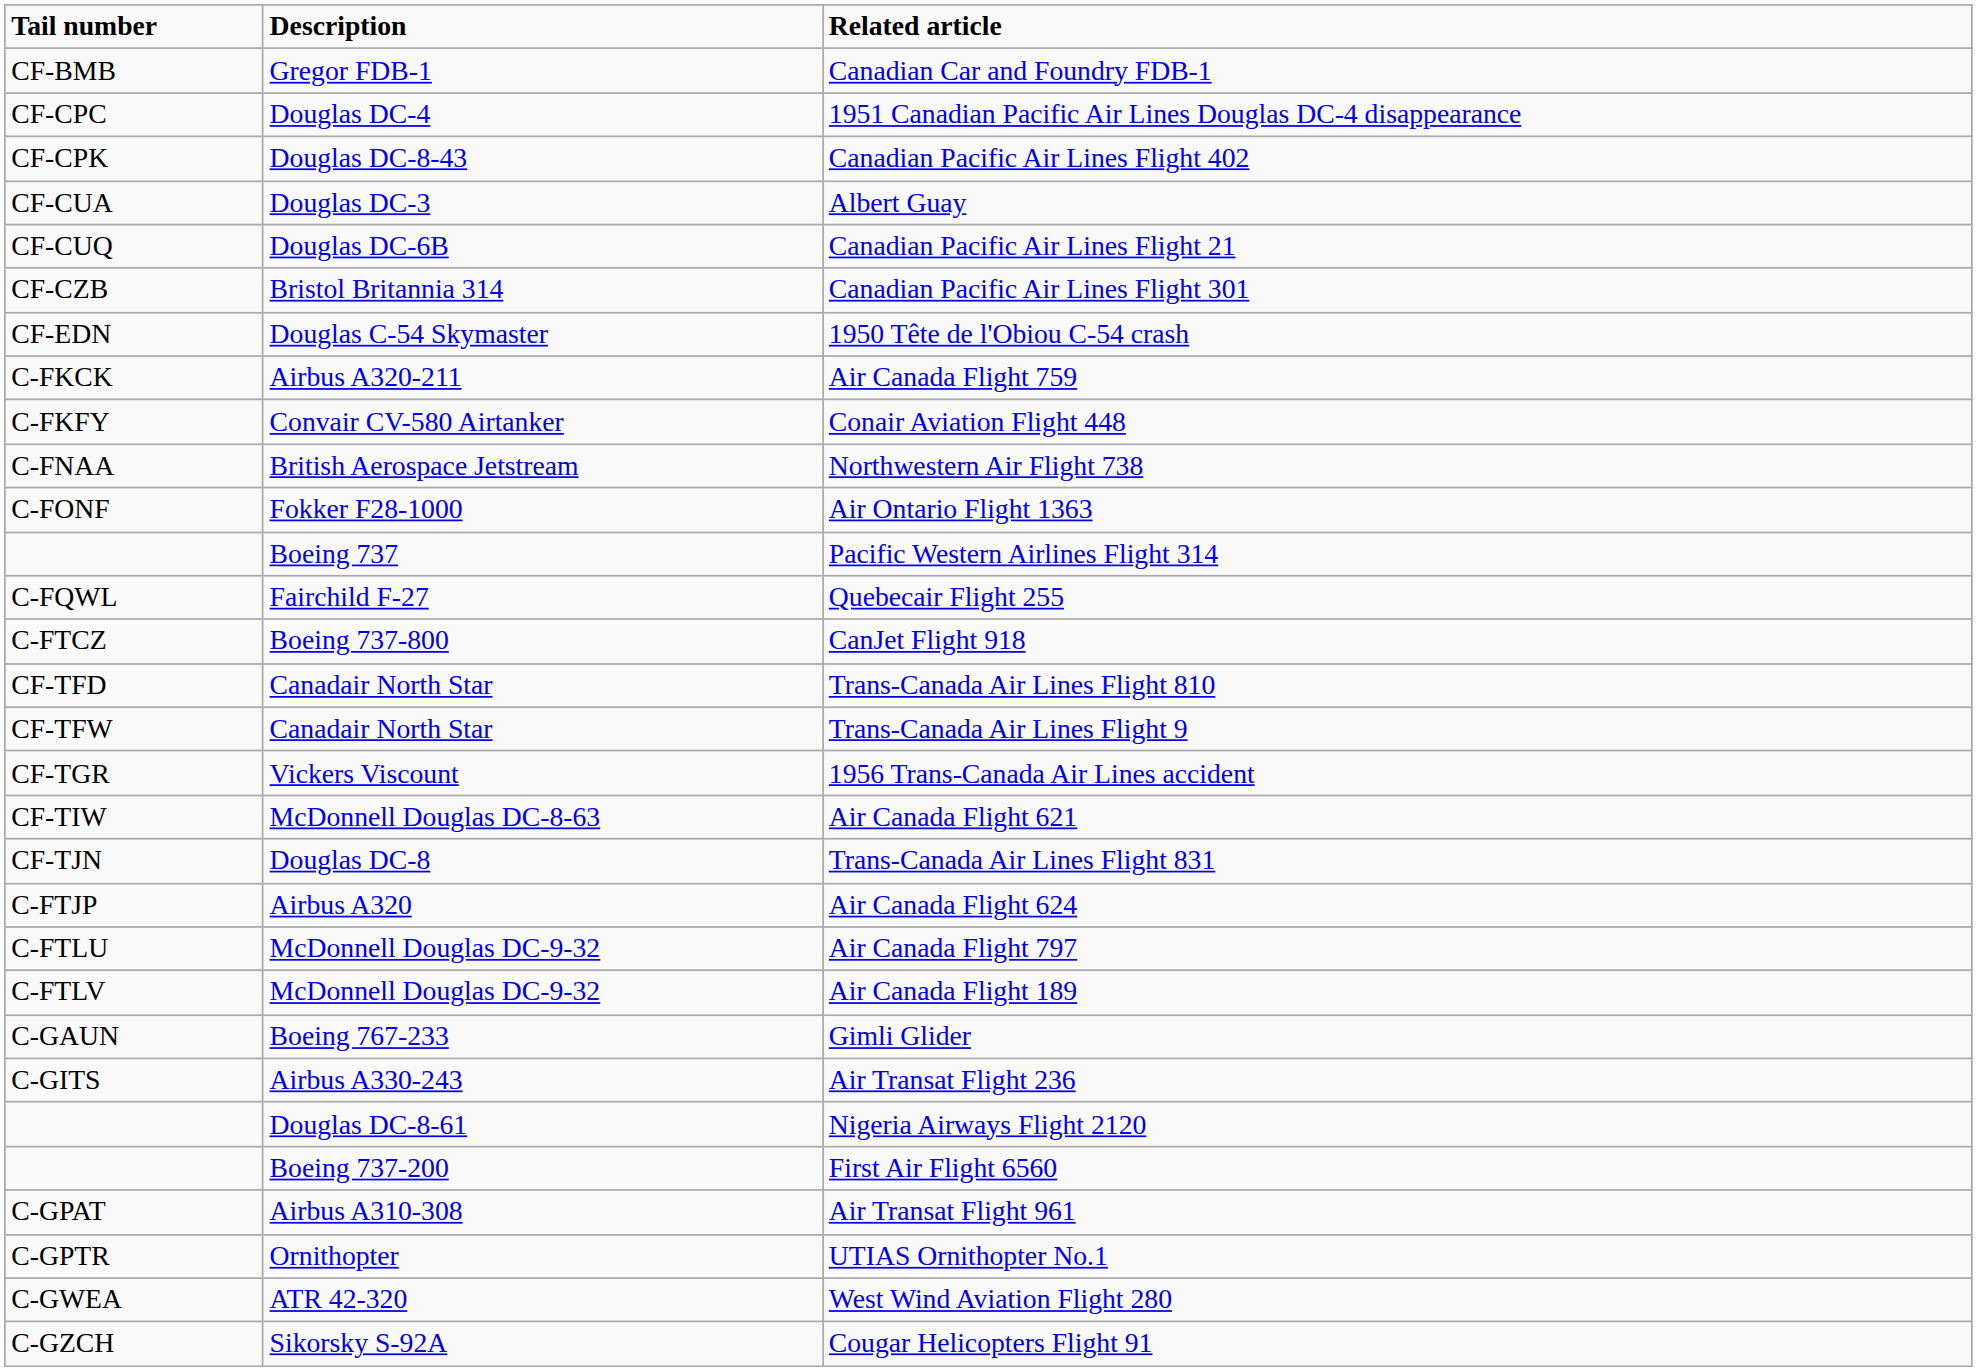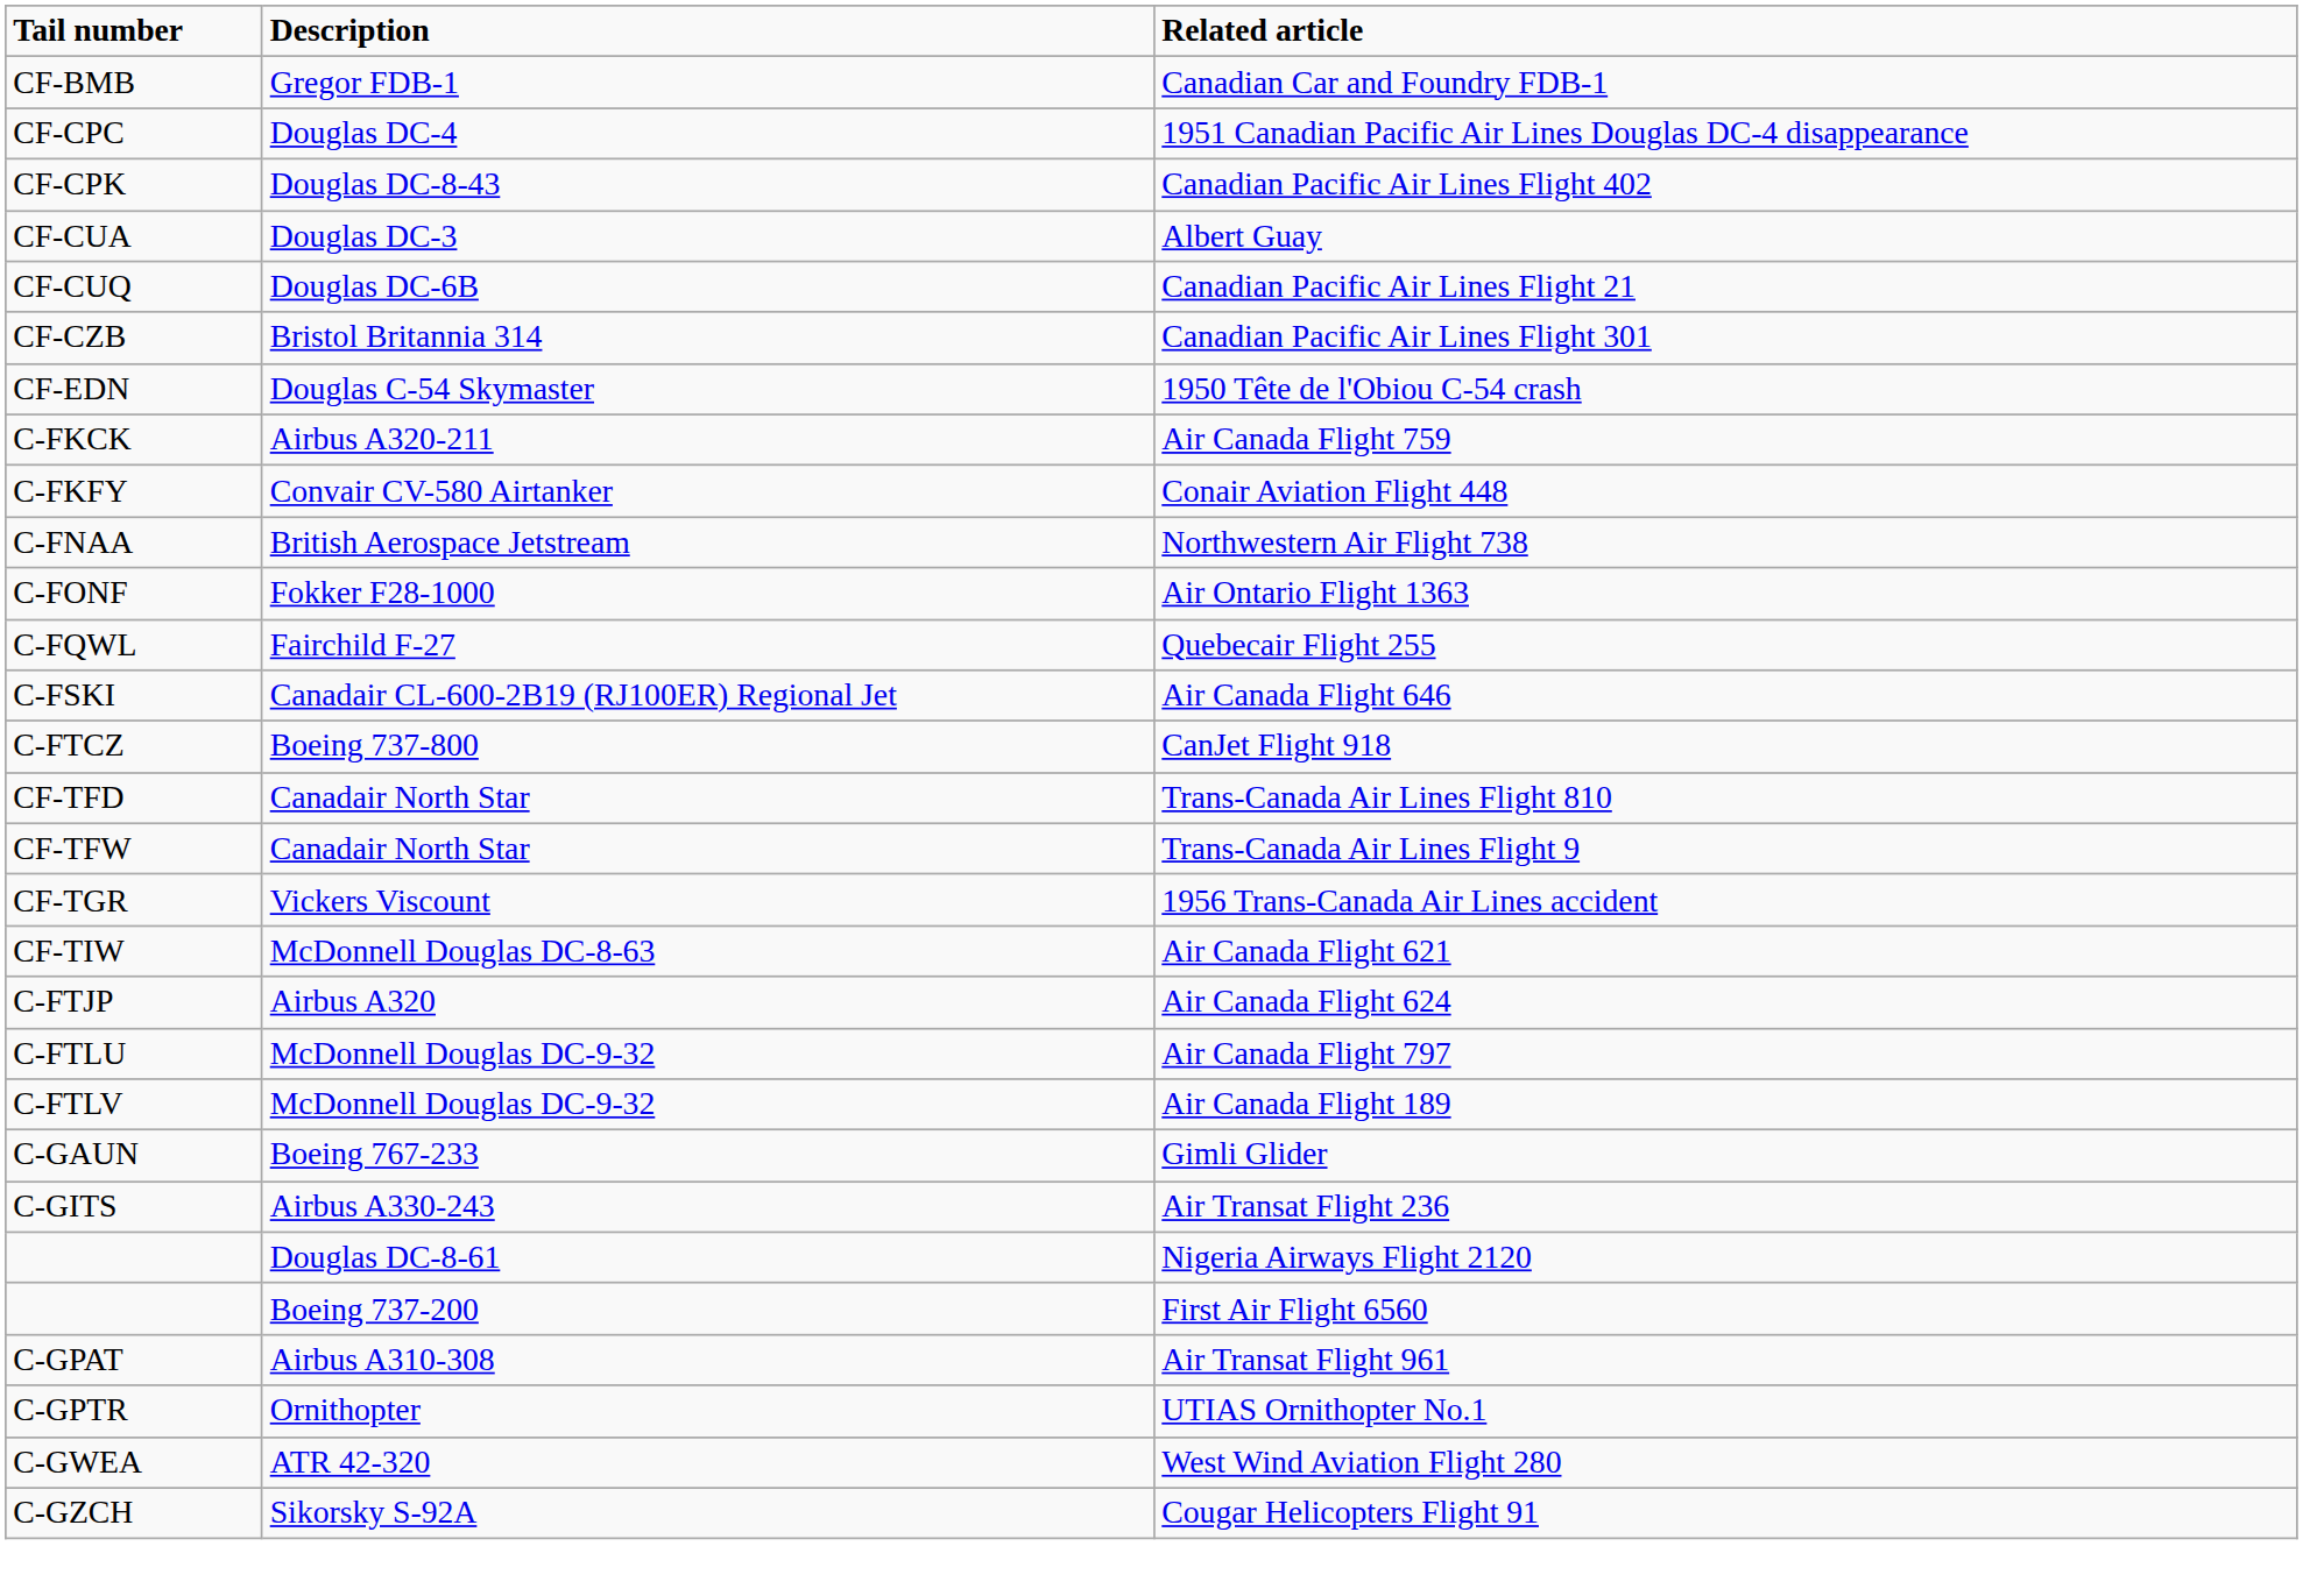- row: Boeing 737 | Pacific Western Airlines Flight 314
+ row: C-FSKI | Canadair CL-600-2B19 (RJ100ER) Regional Jet | Air Canada Flight 646
- row: CF-TJN | Douglas DC-8 | Trans-Canada Air Lines Flight 831
